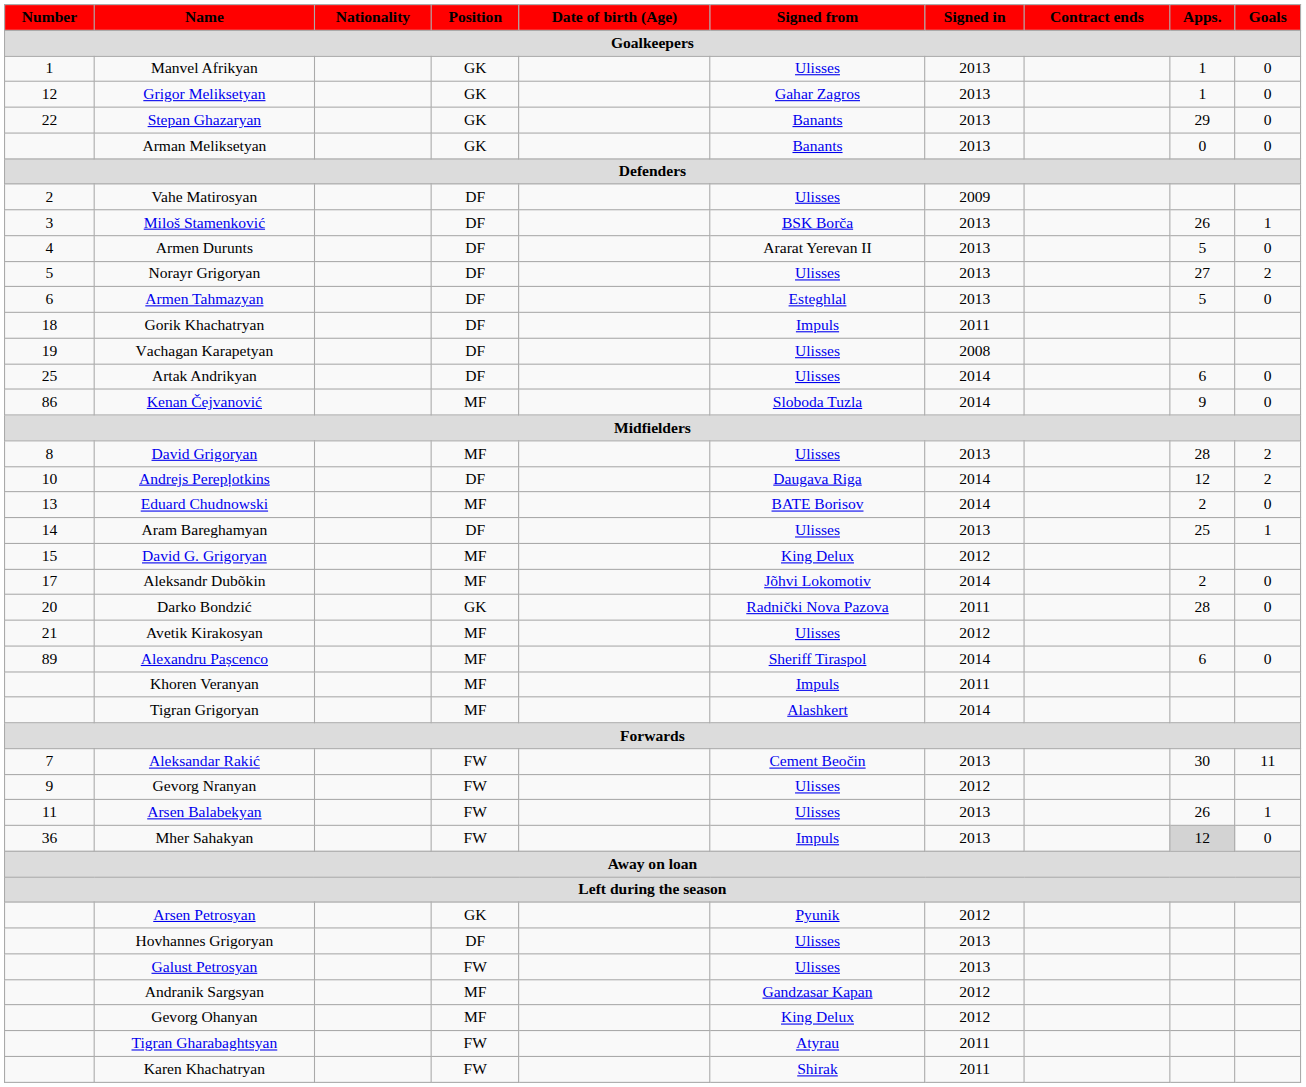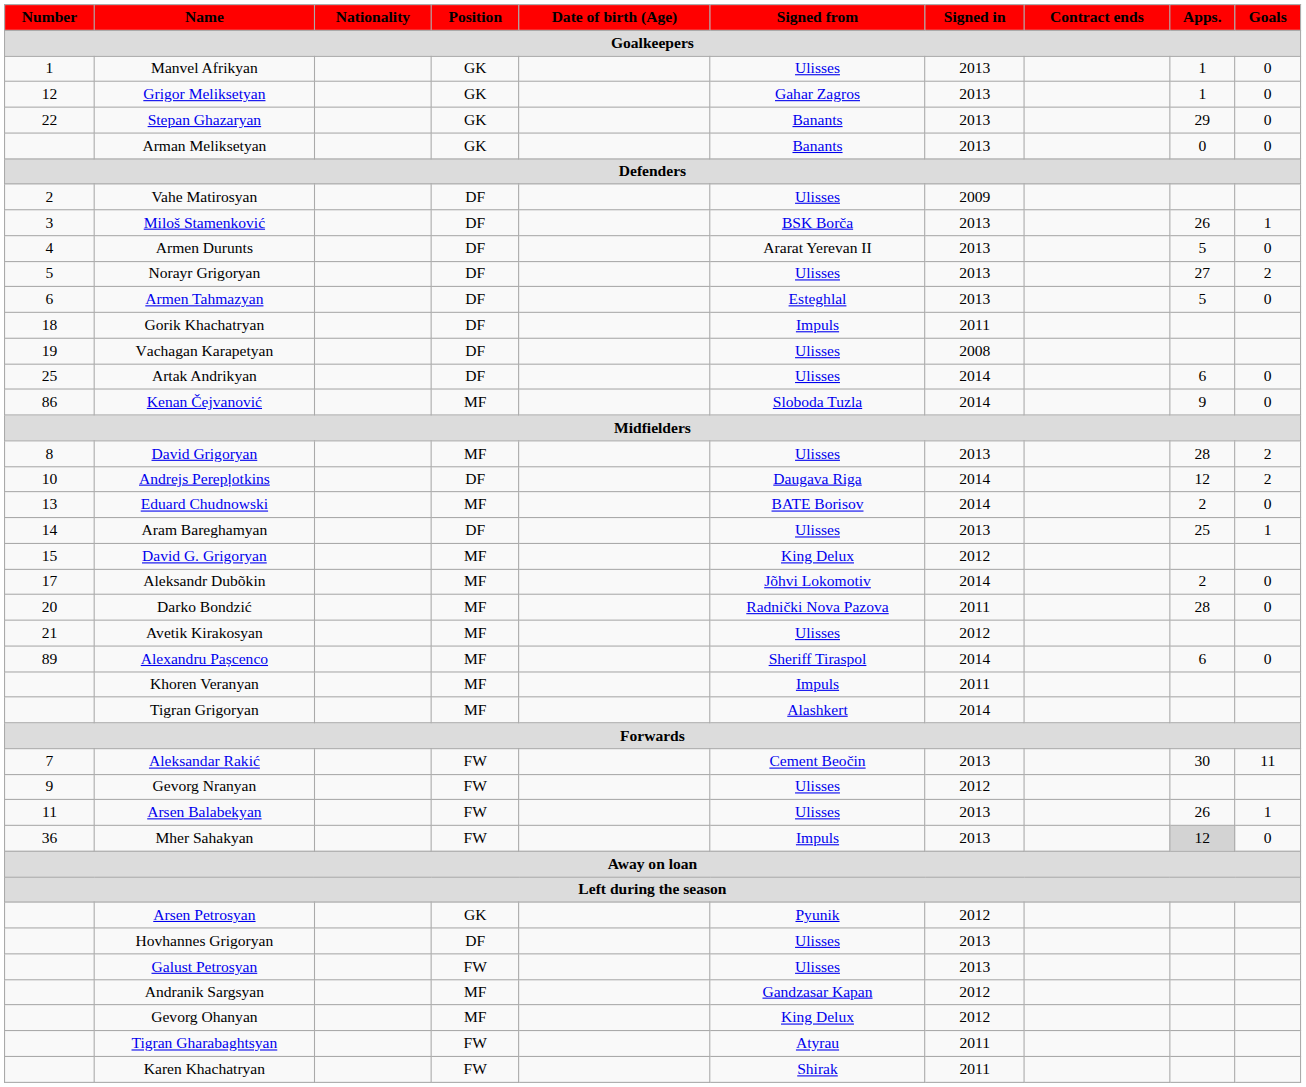Darko Bondzić | Position: GK -> MF
